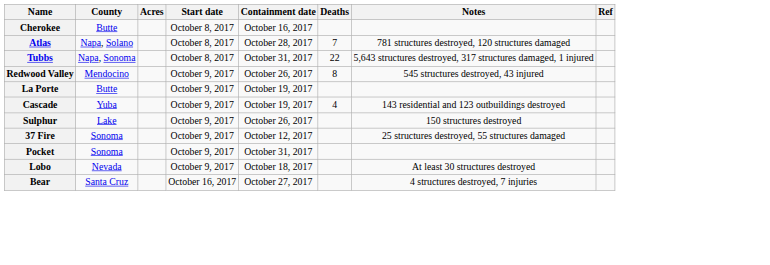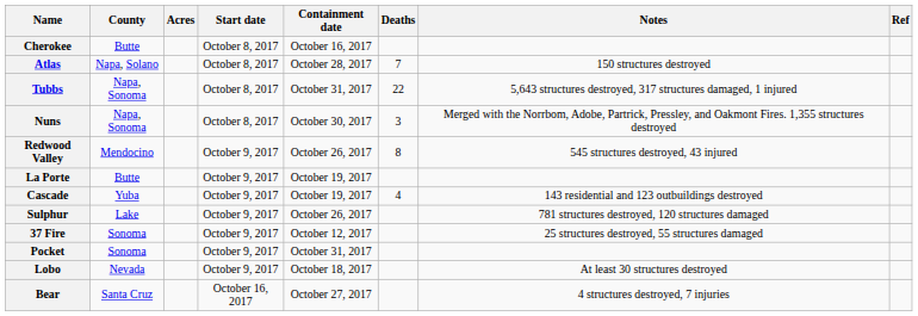Atlas | Notes: 781 structures destroyed, 120 structures damaged -> 150 structures destroyed
+ row: Nuns | Napa, Sonoma | October 8, 2017 | October 30, 2017 | 3 | Merged with the Norrbom, Adobe, Partrick, Pressley, and Oakmont Fires. 1,355 structures destroyed
Sulphur | Notes: 150 structures destroyed -> 781 structures destroyed, 120 structures damaged
